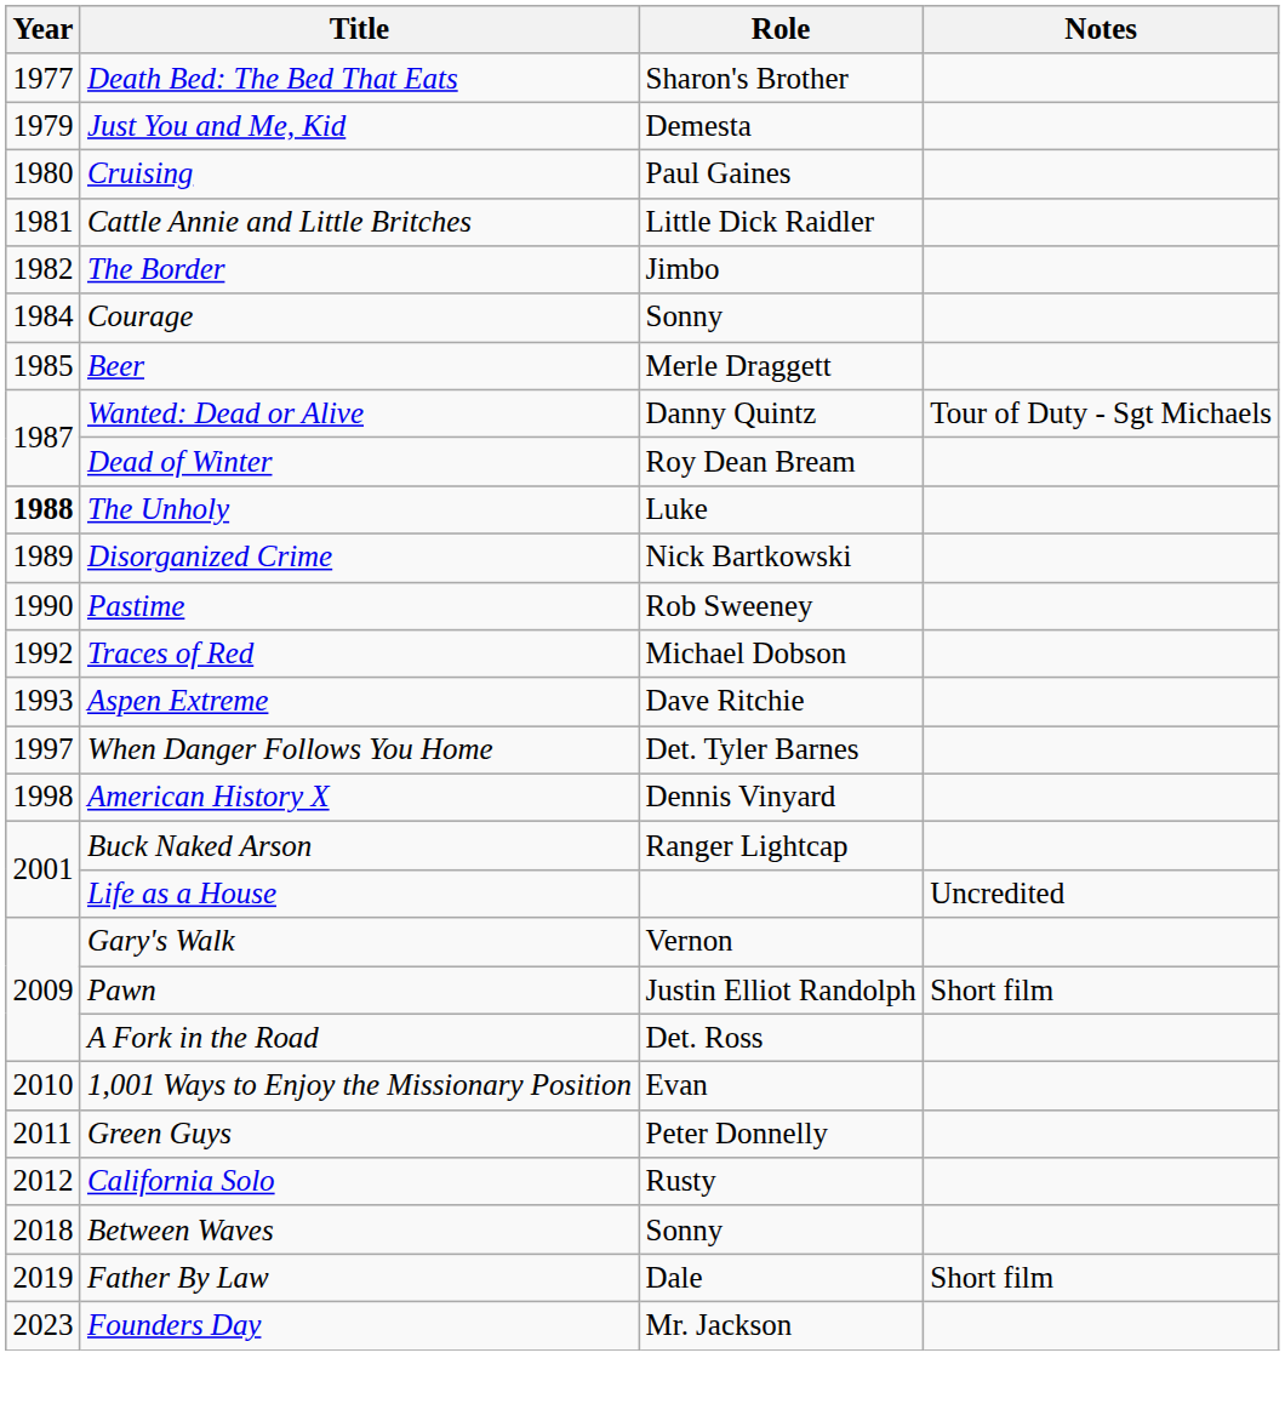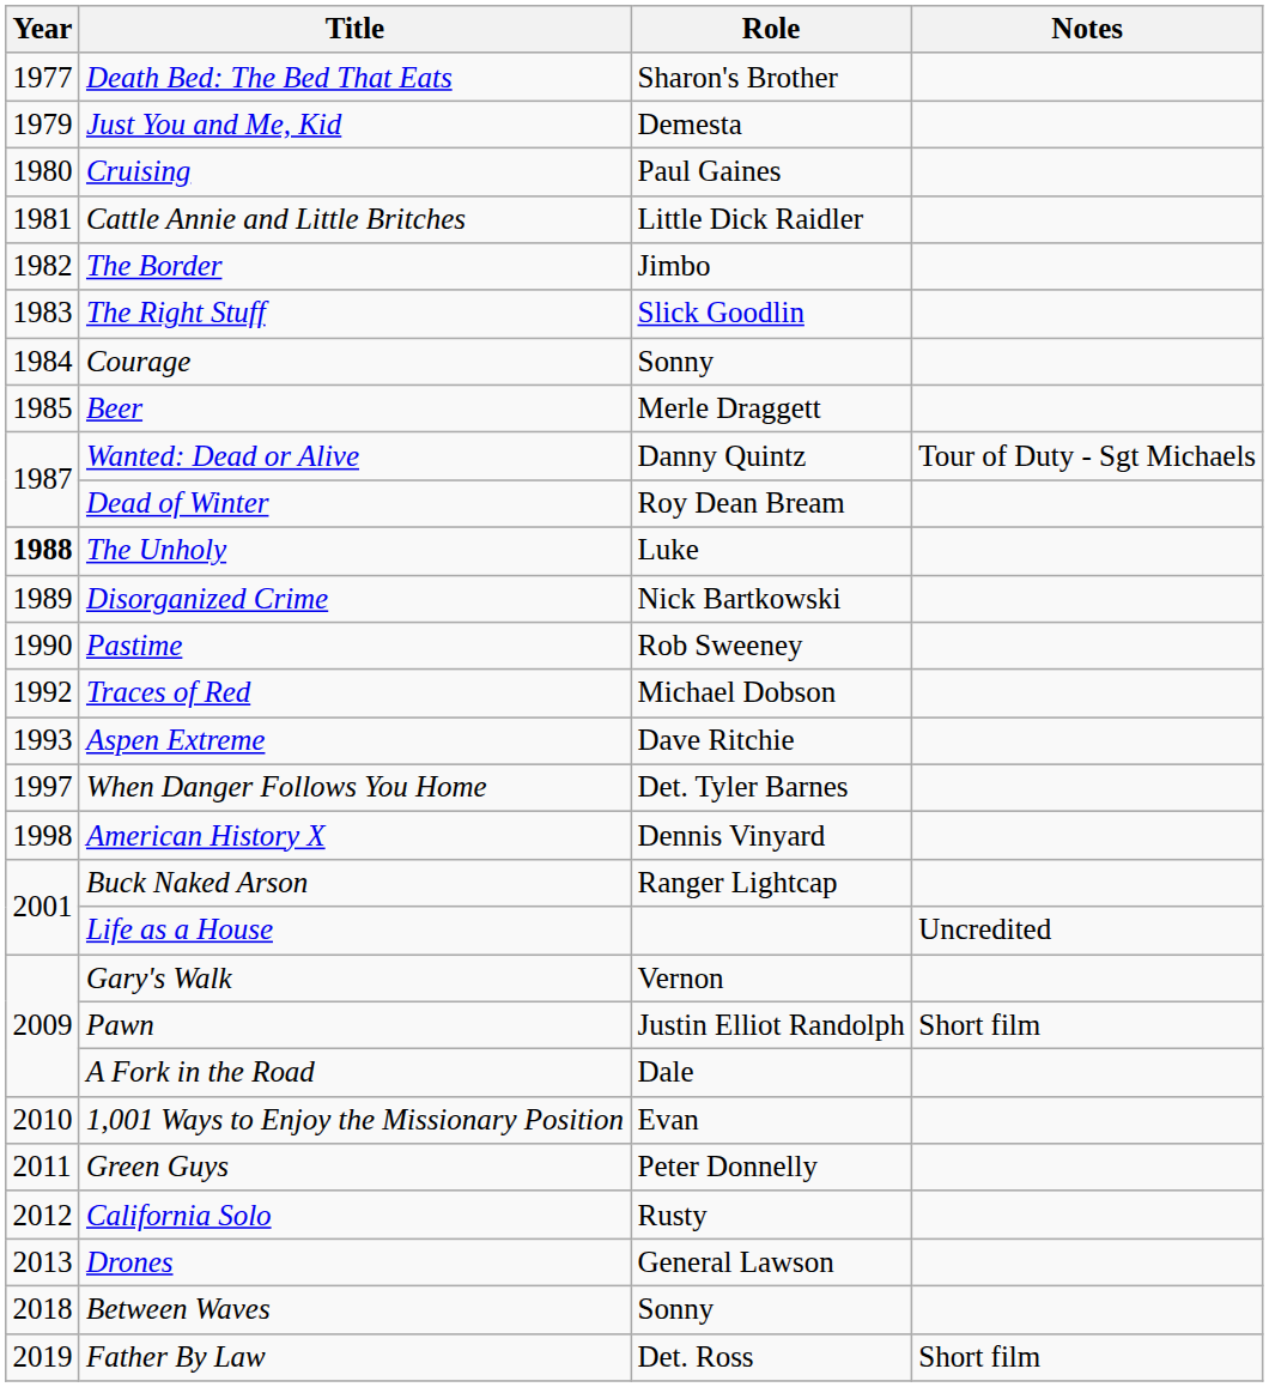+ row: 1983 | The Right Stuff | Slick Goodlin
A Fork in the Road | Role: Det. Ross -> Dale
+ row: 2013 | Drones | General Lawson
Father By Law | Role: Dale -> Det. Ross
- row: 2023 | Founders Day | Mr. Jackson
